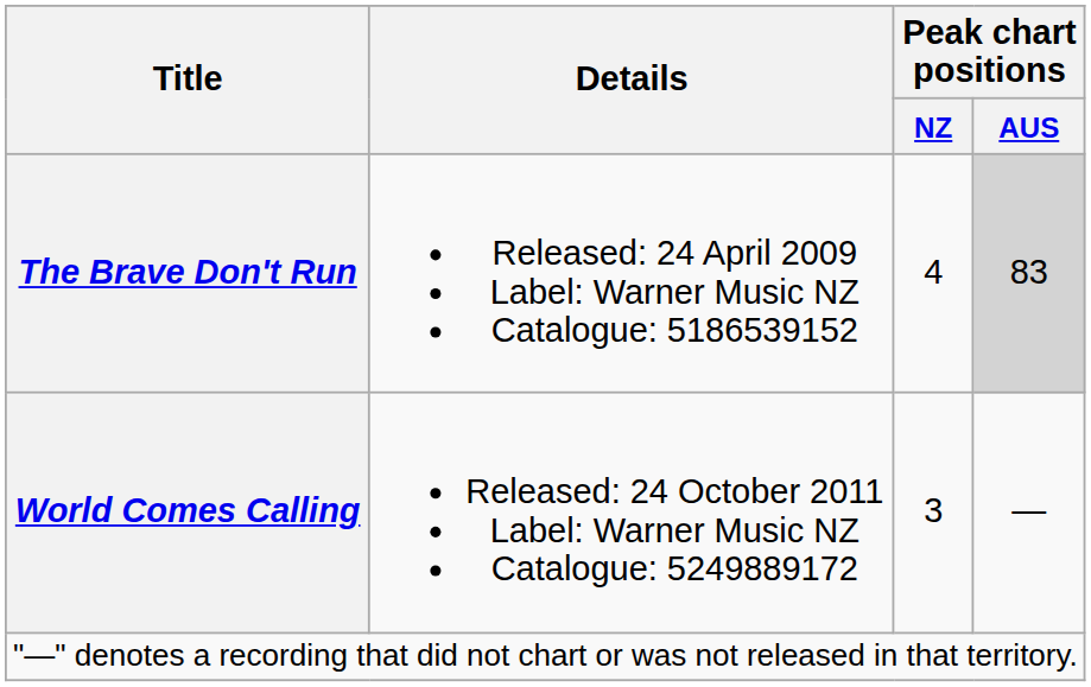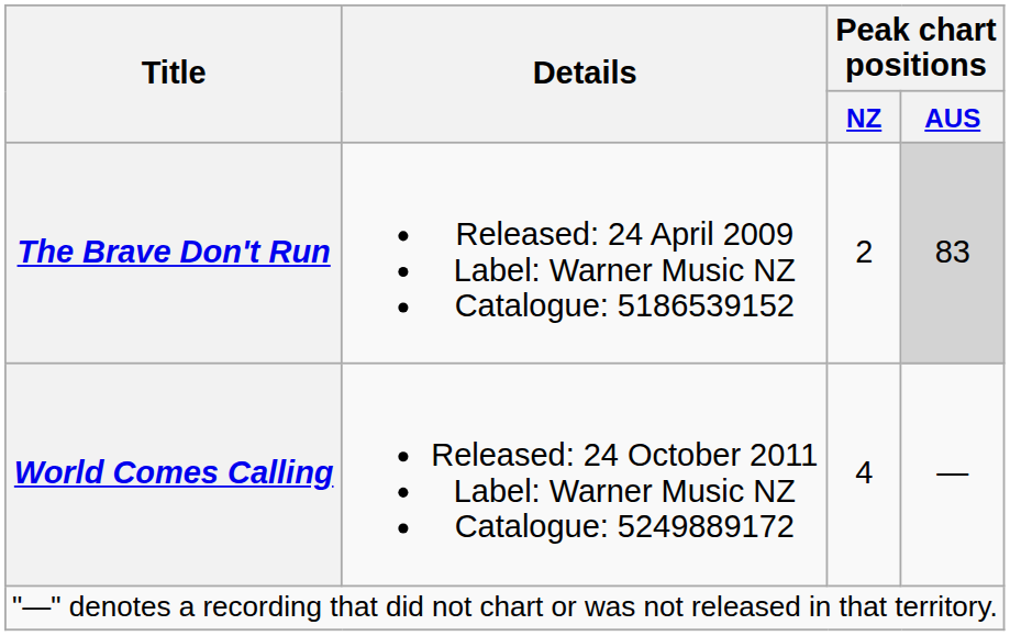The Brave Don't Run | Peak chart positions / NZ: 4 -> 2
World Comes Calling | Peak chart positions / NZ: 3 -> 4
